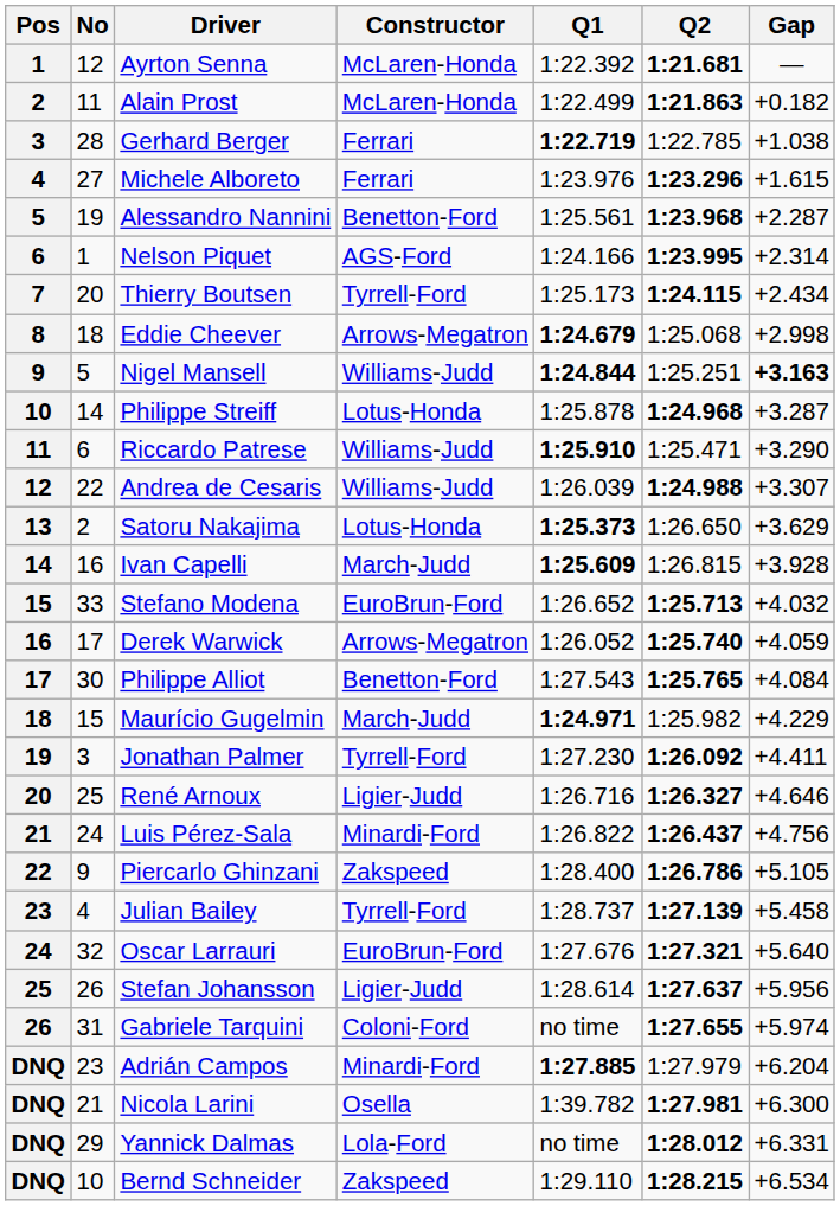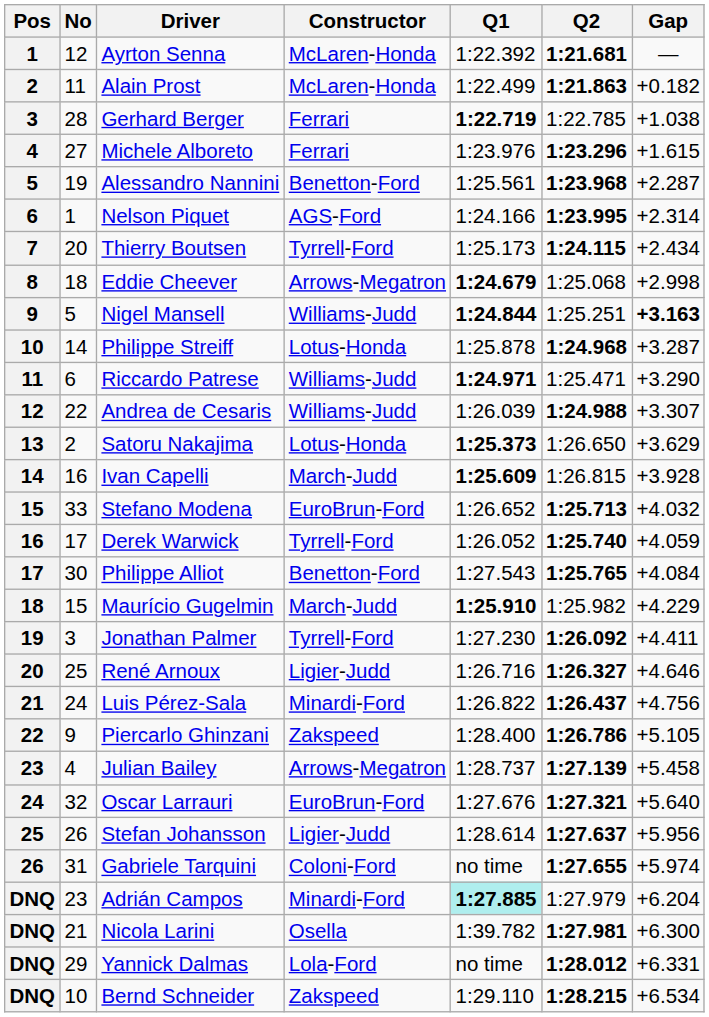Riccardo Patrese | Q1: 1:25.910 -> 1:24.971
Derek Warwick | Constructor: Arrows-Megatron -> Tyrrell-Ford
Maurício Gugelmin | Q1: 1:24.971 -> 1:25.910
Julian Bailey | Constructor: Tyrrell-Ford -> Arrows-Megatron
Adrián Campos | Q1: no background -> paleturquoise background
